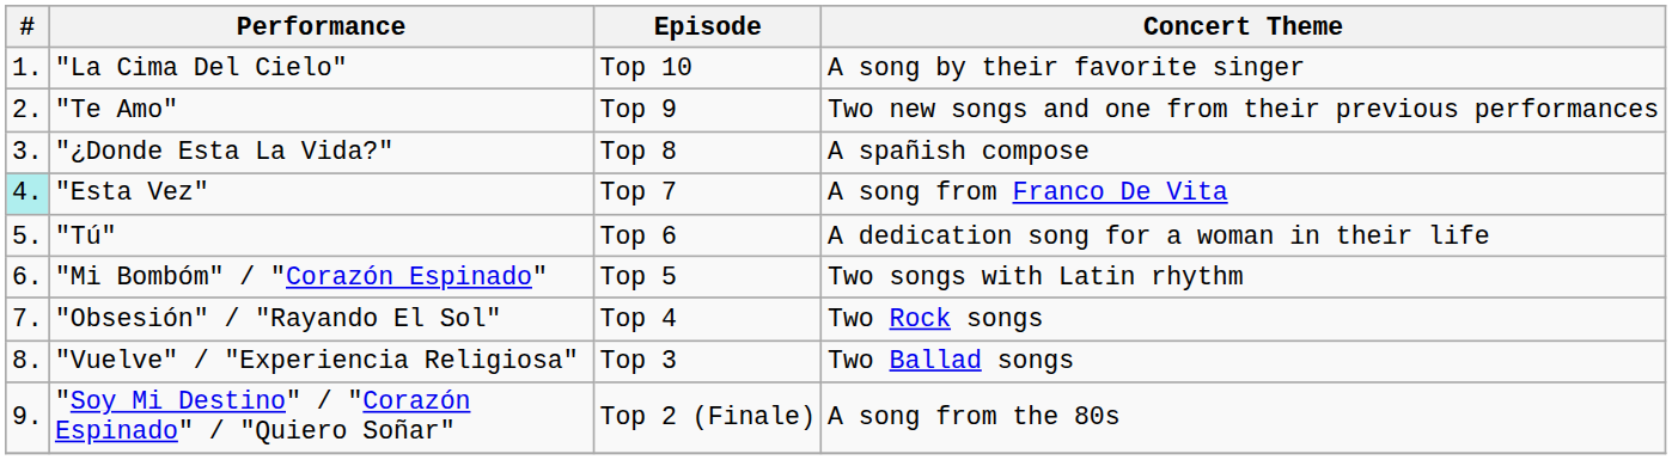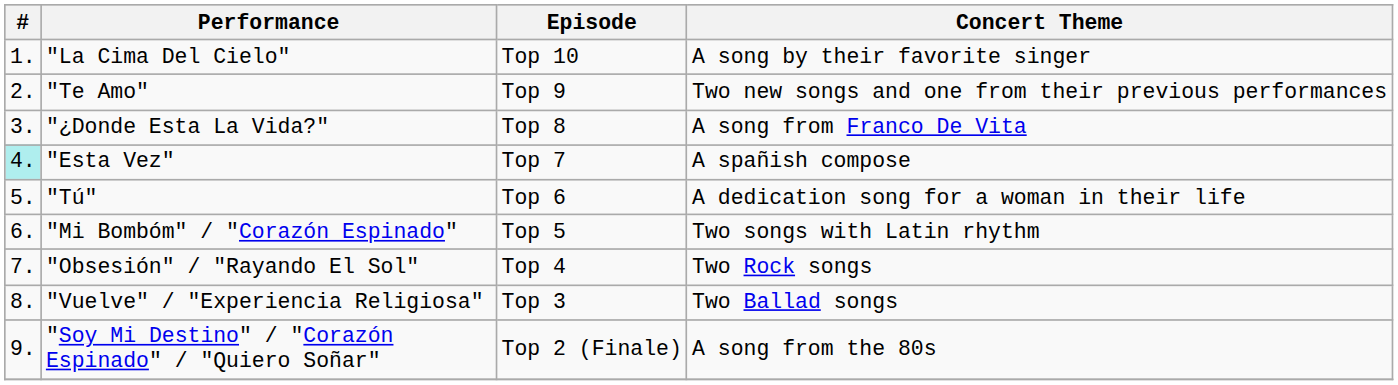"¿Donde Esta La Vida?" | Concert Theme: A spañish compose -> A song from Franco De Vita
"Esta Vez" | Concert Theme: A song from Franco De Vita -> A spañish compose
